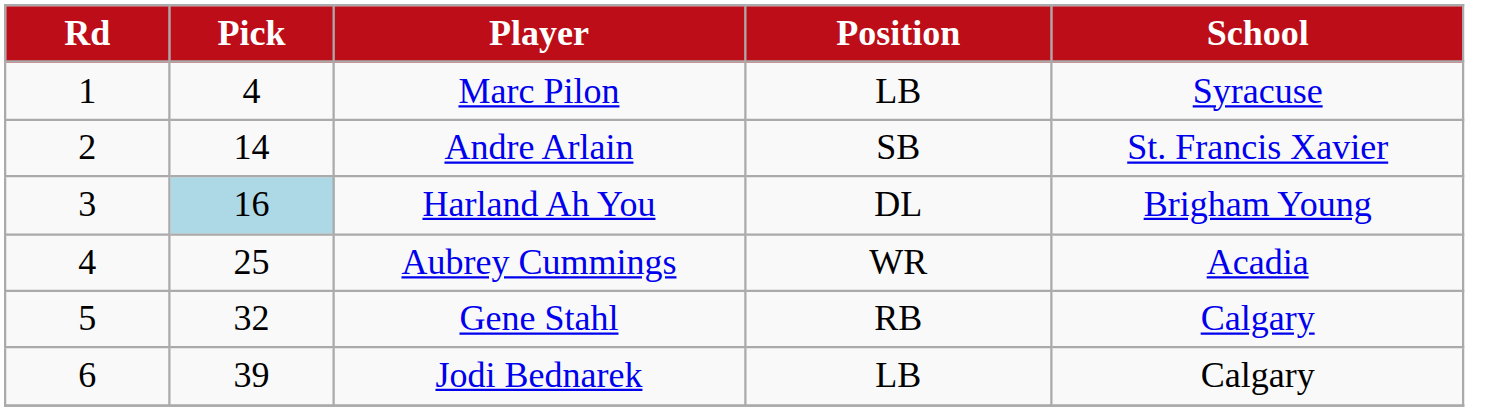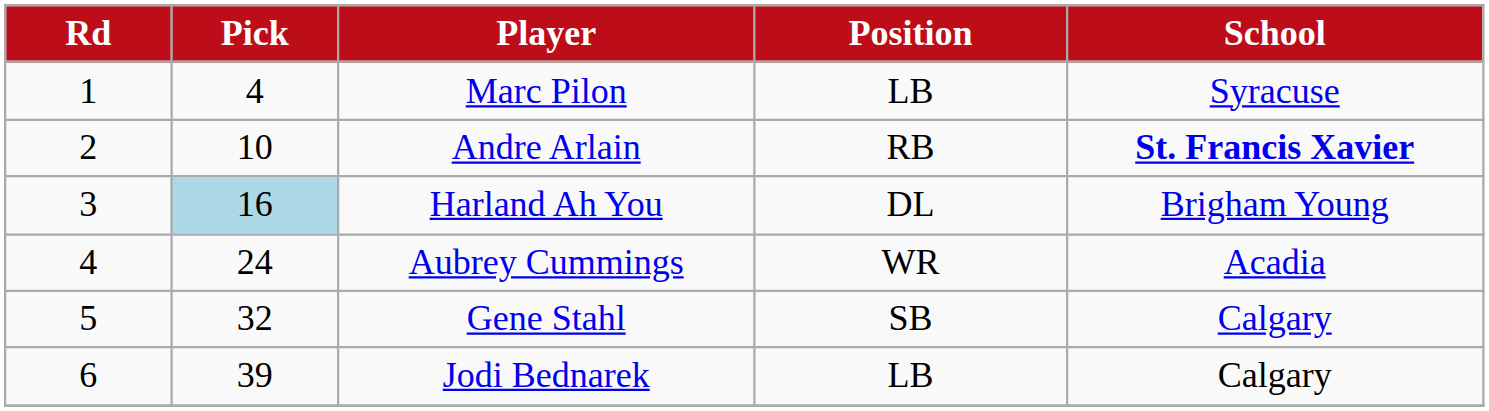Andre Arlain | Pick: 14 -> 10
Andre Arlain | Position: SB -> RB
Andre Arlain | School: normal -> bold
Aubrey Cummings | Pick: 25 -> 24
Gene Stahl | Position: RB -> SB
